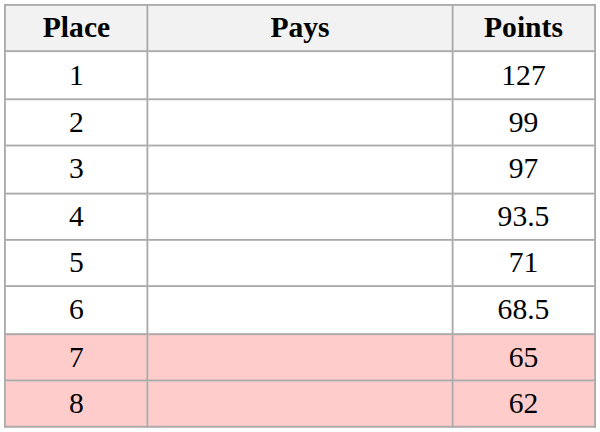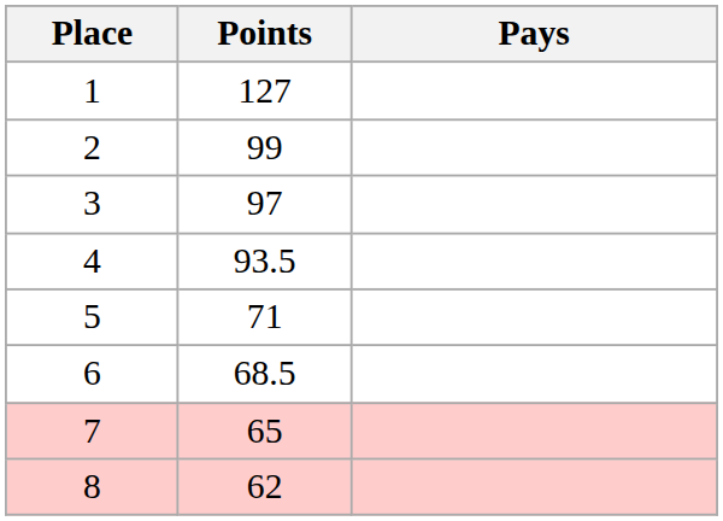columns swapped: Pays <-> Points
